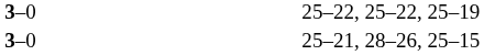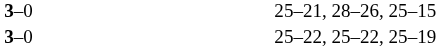rows swapped: 25–22, 25–22, 25–19 <-> 25–21, 28–26, 25–15
